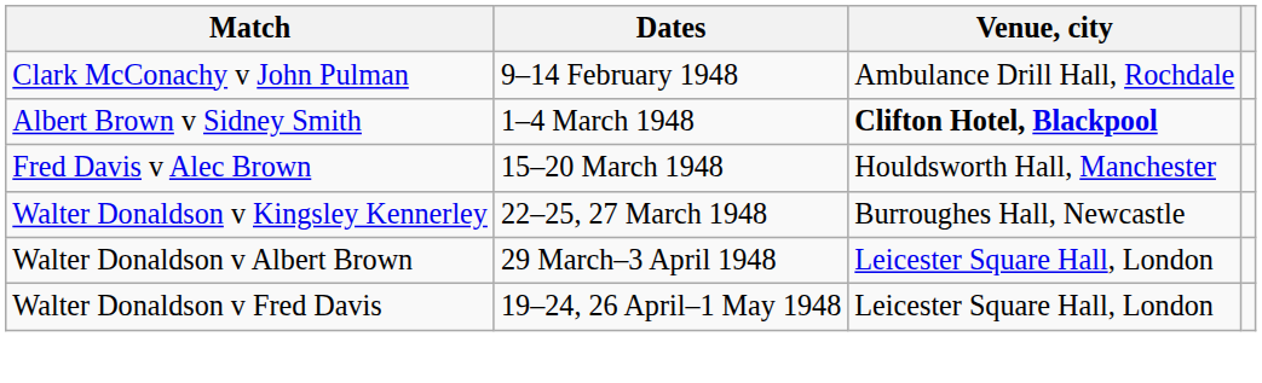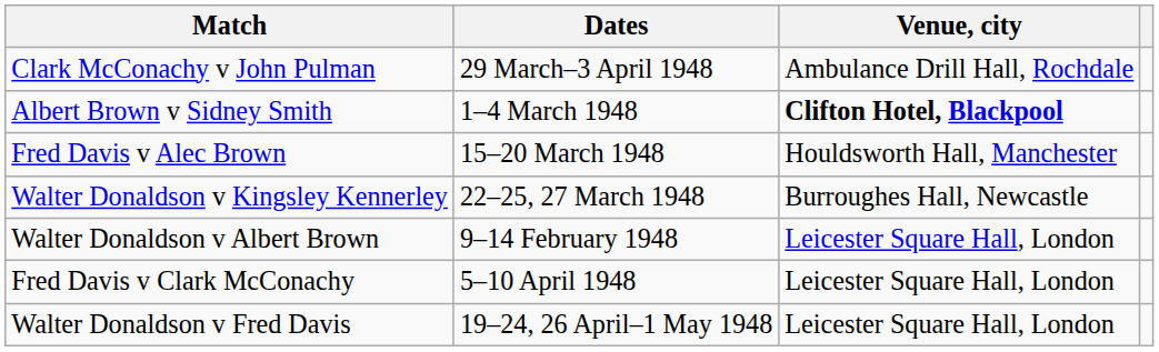Clark McConachy v John Pulman | Dates: 9–14 February 1948 -> 29 March–3 April 1948
Walter Donaldson v Albert Brown | Dates: 29 March–3 April 1948 -> 9–14 February 1948
+ row: Fred Davis v Clark McConachy | 5–10 April 1948 | Leicester Square Hall, London
